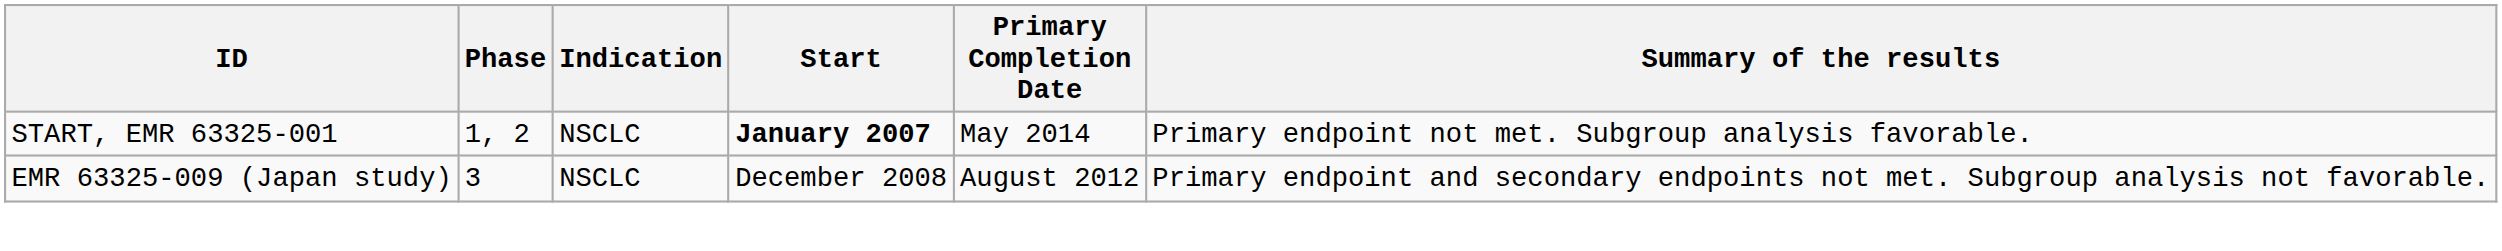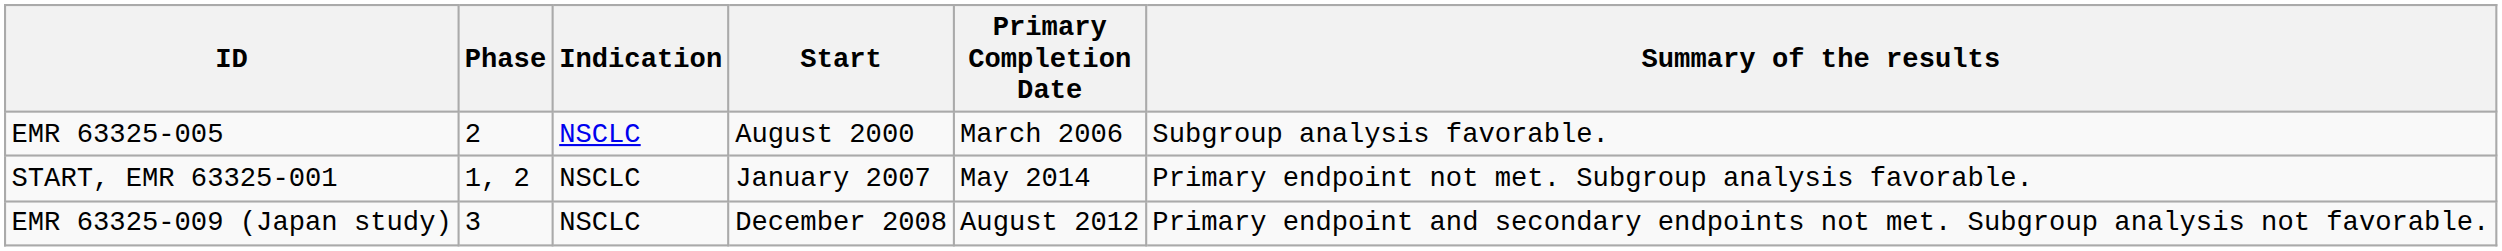+ row: EMR 63325-005 | 2 | NSCLC | August 2000 | March 2006 | Subgroup analysis favorable.
START, EMR 63325-001 | Start: bold -> normal
